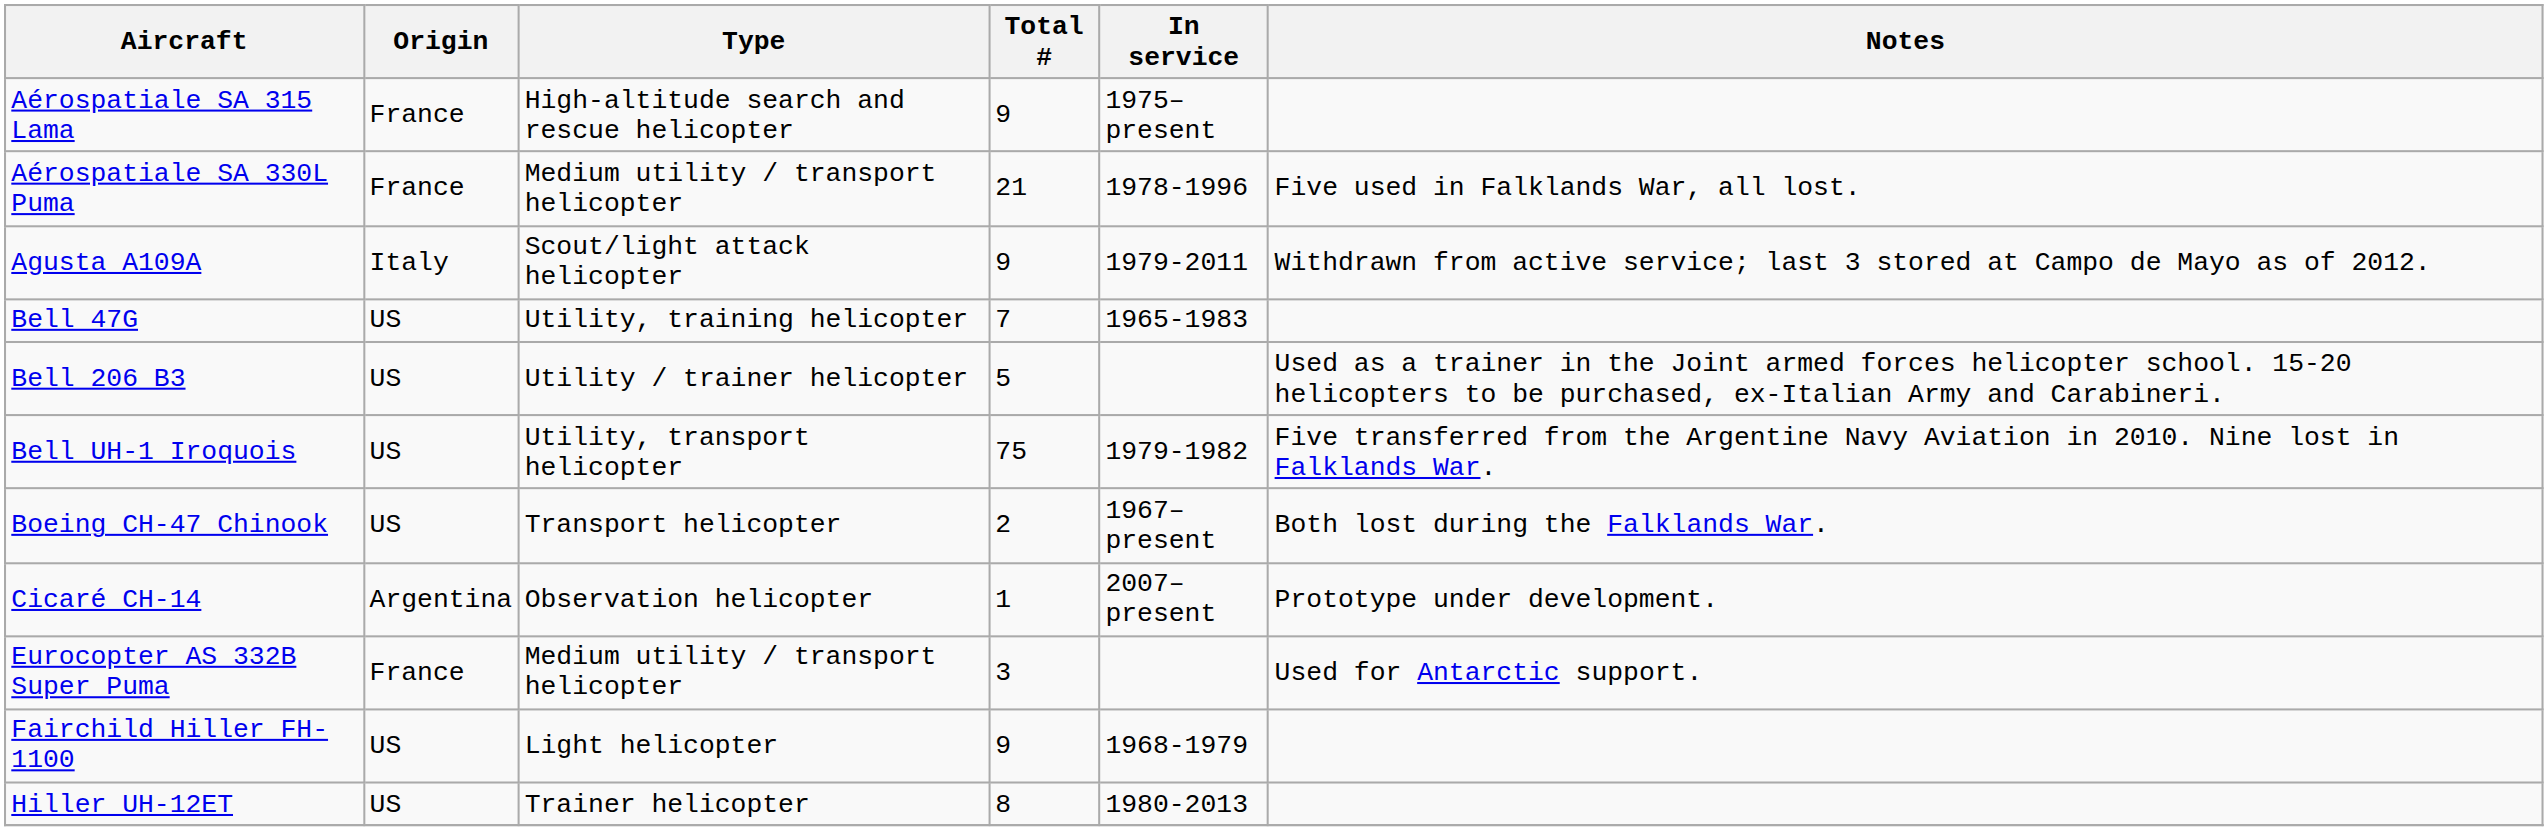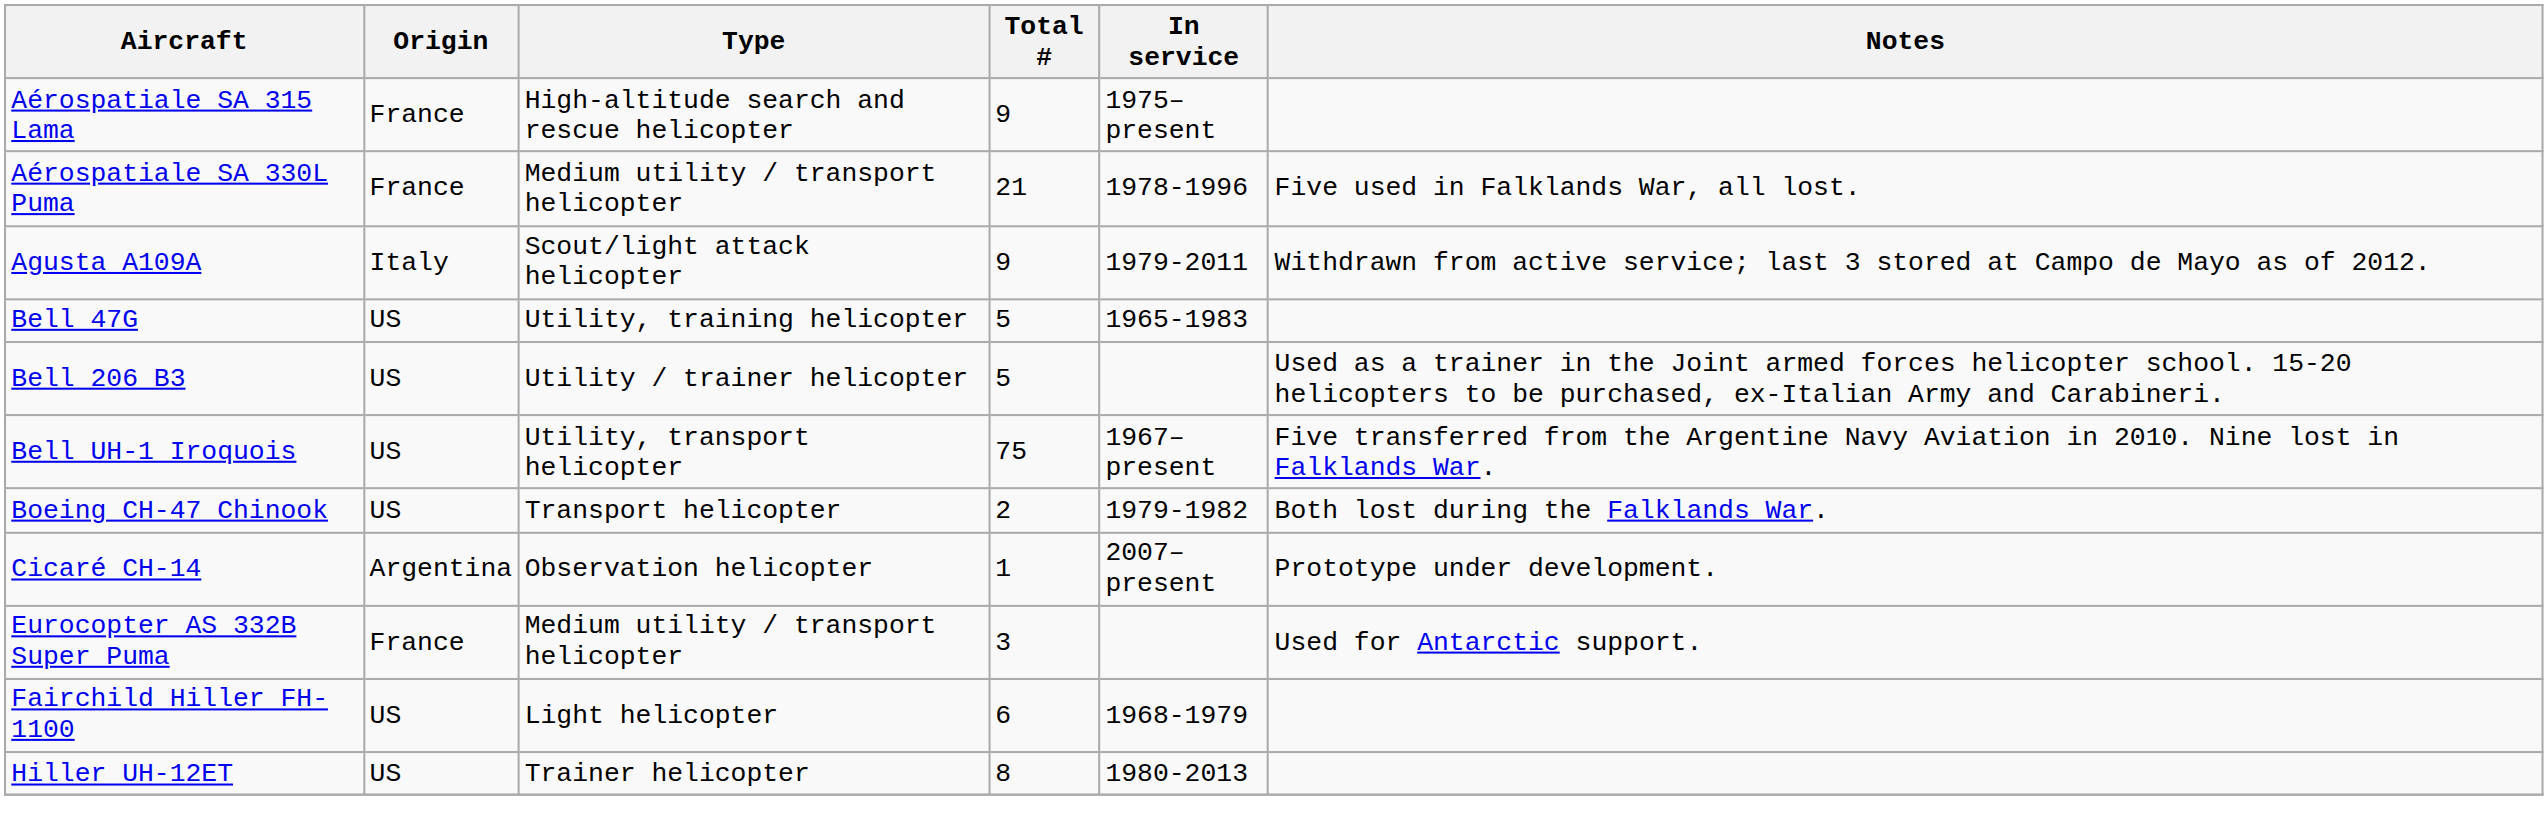Bell 47G | Total #: 7 -> 5
Bell UH-1 Iroquois | In service: 1979-1982 -> 1967–present
Boeing CH-47 Chinook | In service: 1967–present -> 1979-1982
Fairchild Hiller FH-1100 | Total #: 9 -> 6
